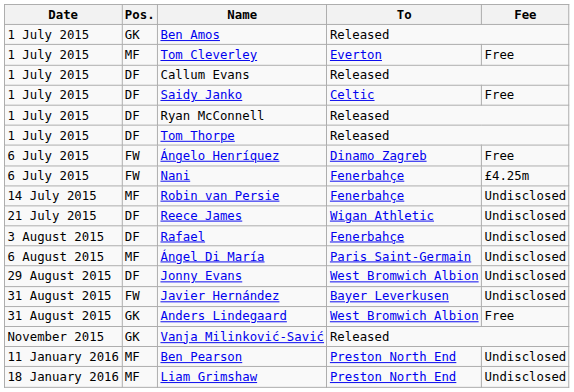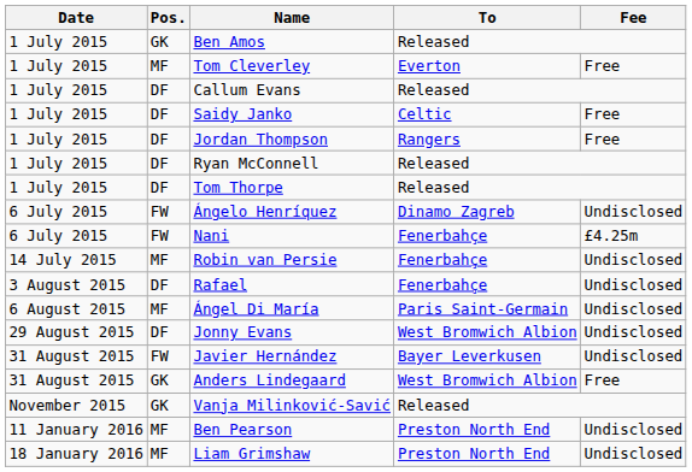+ row: 1 July 2015 | DF | Jordan Thompson | Rangers | Free
Ángelo Henríquez | Fee: Free -> Undisclosed
- row: 21 July 2015 | DF | Reece James | Wigan Athletic | Undisclosed
